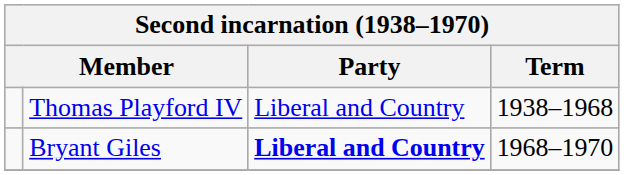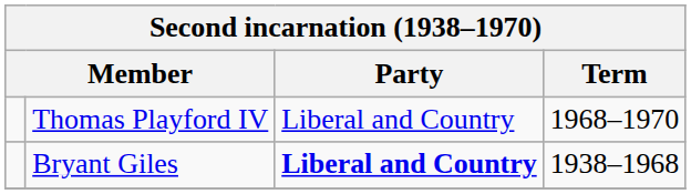Thomas Playford IV | Term: 1938–1968 -> 1968–1970
Bryant Giles | Term: 1968–1970 -> 1938–1968
